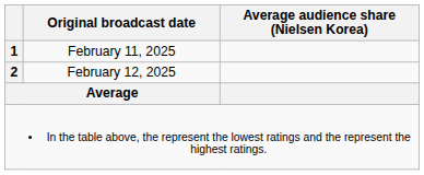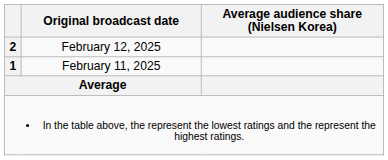rows swapped: February 11, 2025 <-> February 12, 2025
